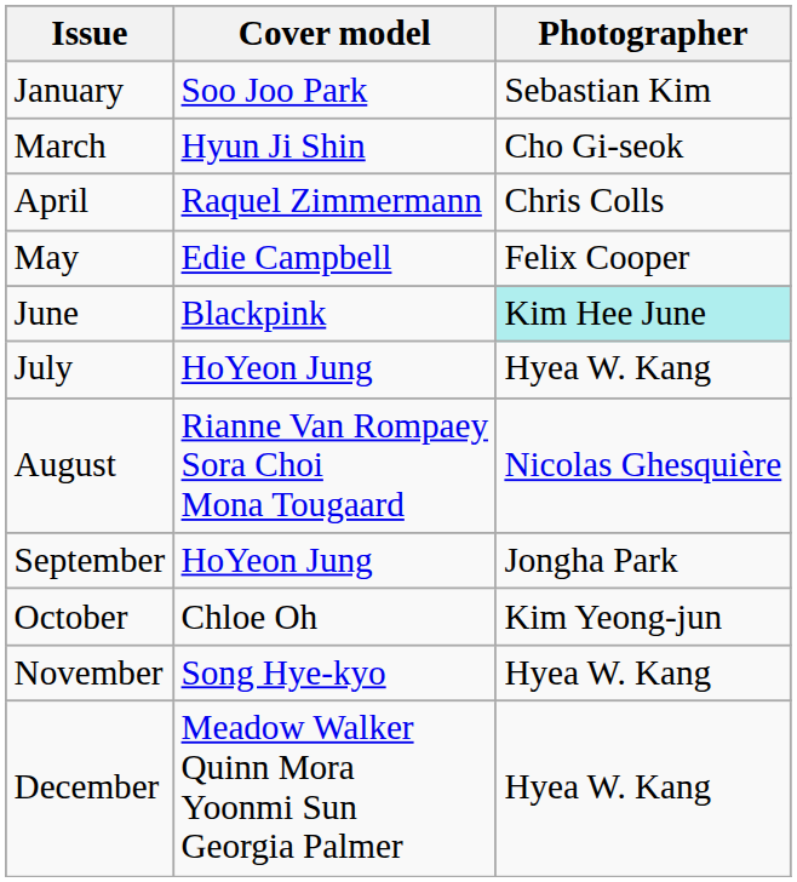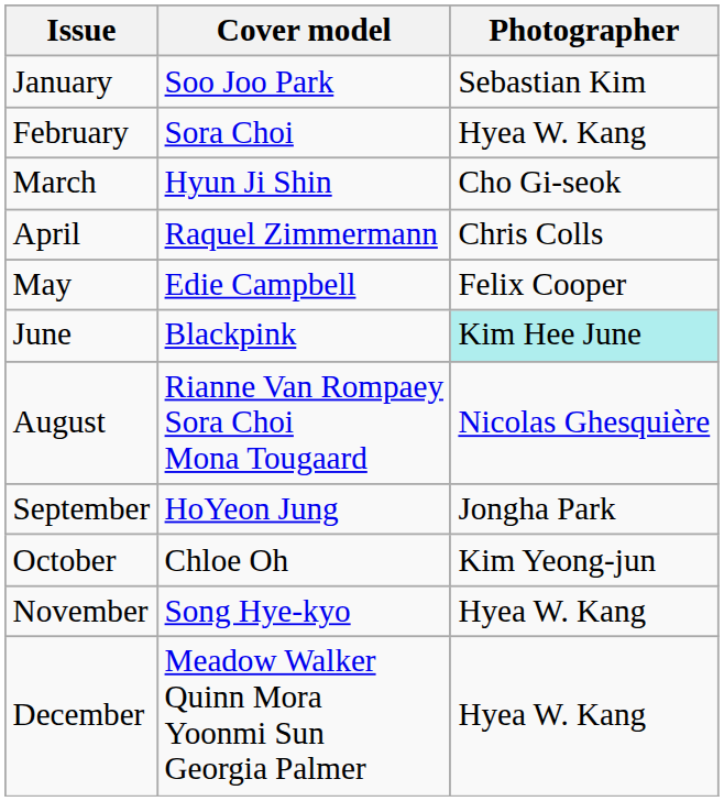+ row: February | Sora Choi | Hyea W. Kang
- row: July | HoYeon Jung | Hyea W. Kang
